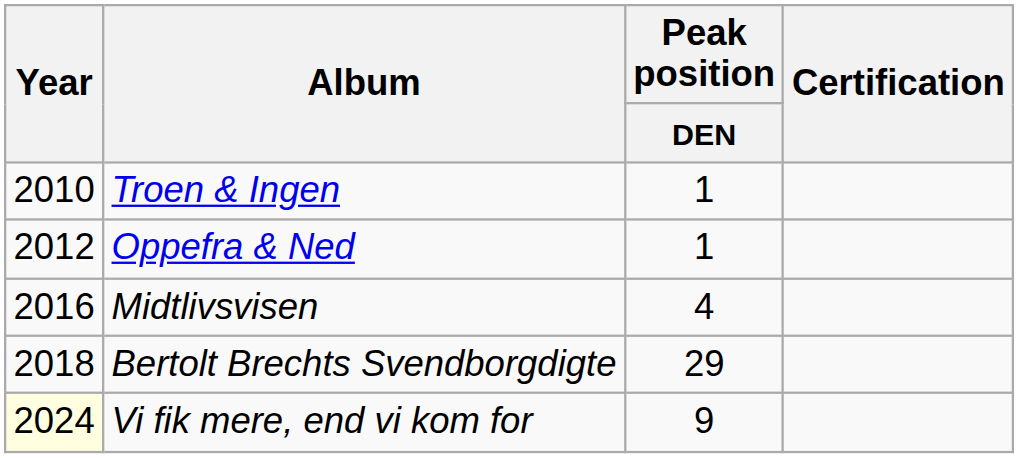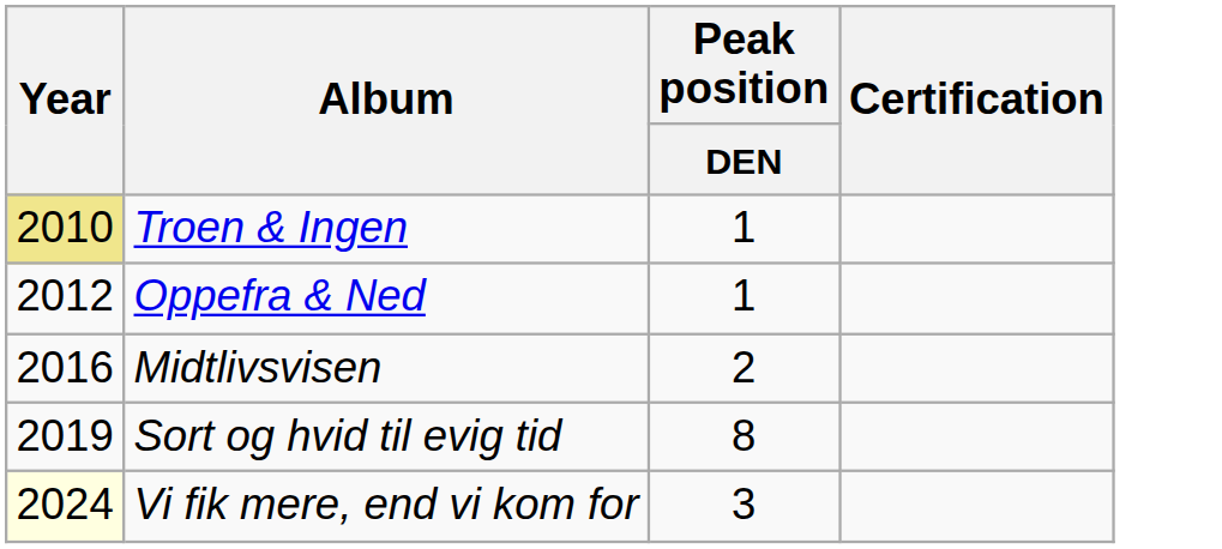Troen & Ingen | Year: no background -> khaki background
Midtlivsvisen | Peak position / DEN: 4 -> 2
- row: 2018 | Bertolt Brechts Svendborgdigte | 29
+ row: 2019 | Sort og hvid til evig tid | 8
Vi fik mere, end vi kom for | Peak position / DEN: 9 -> 3
